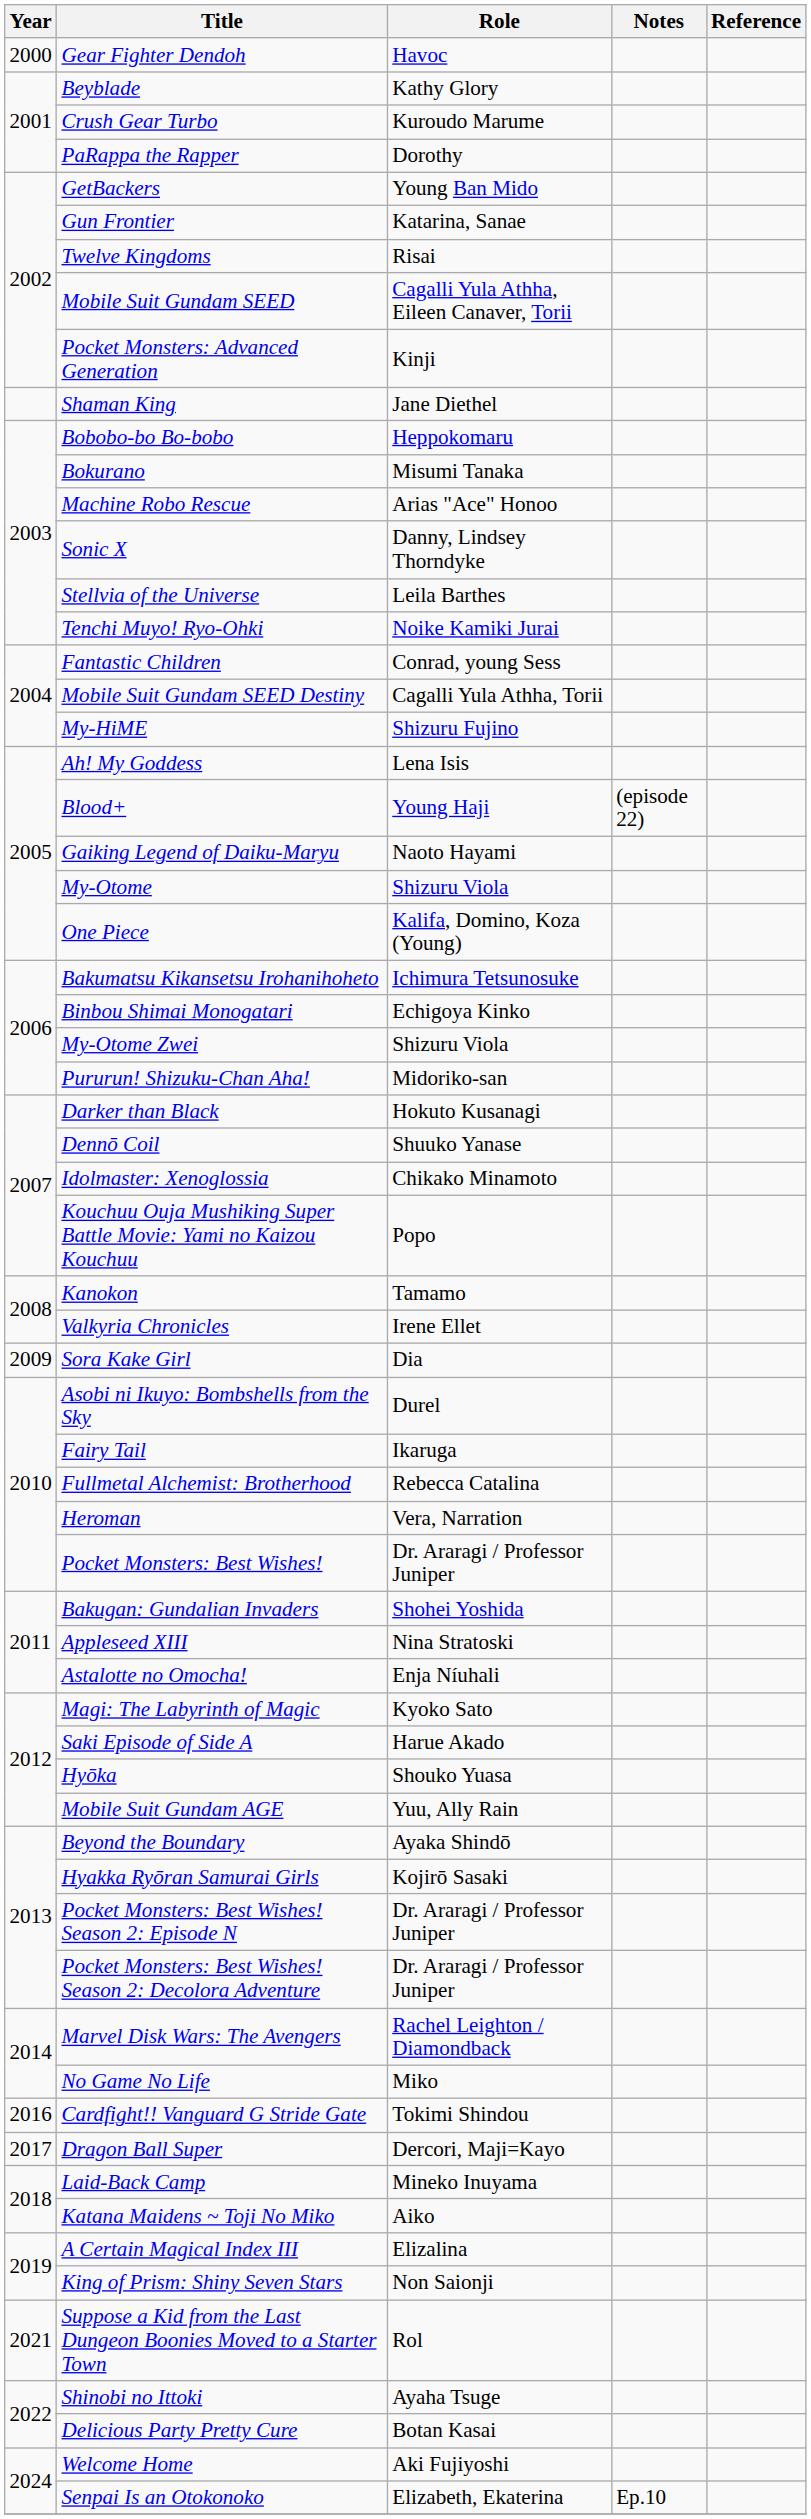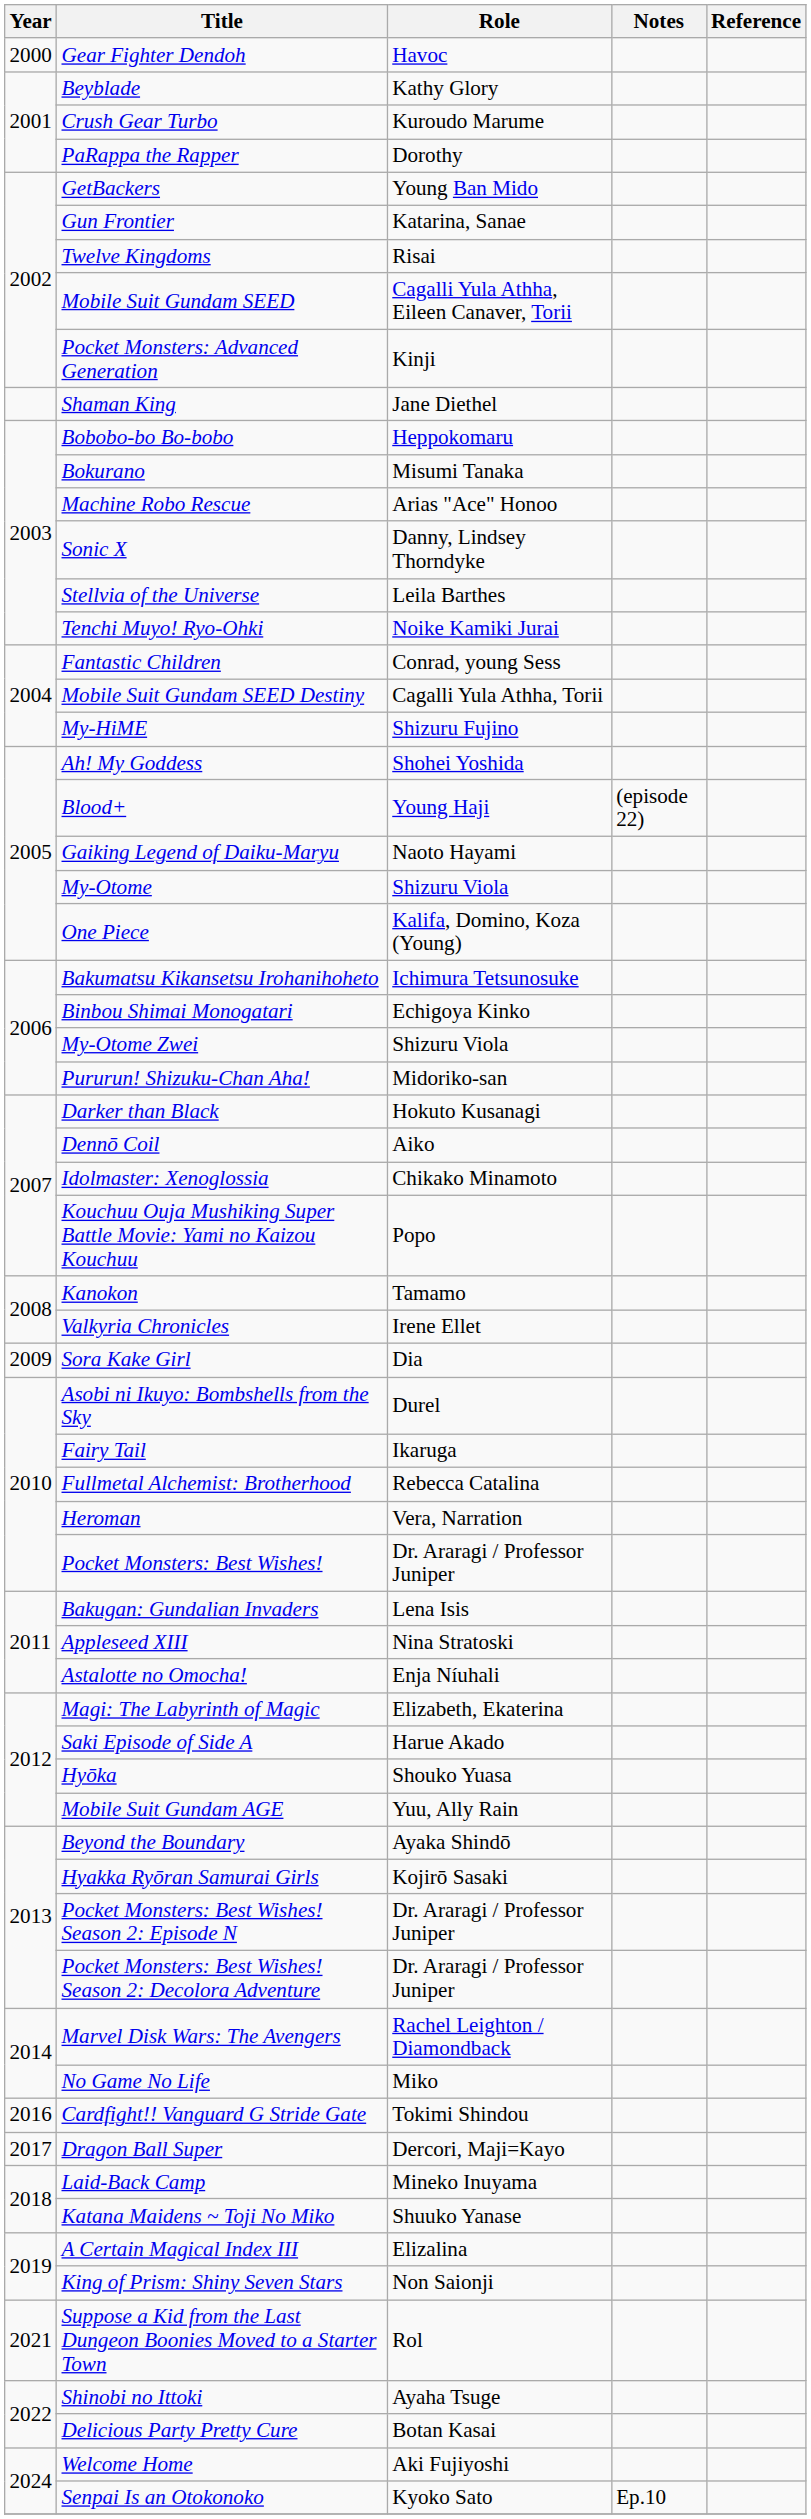Ah! My Goddess | Role: Lena Isis -> Shohei Yoshida
Dennō Coil | Role: Shuuko Yanase -> Aiko
Bakugan: Gundalian Invaders | Role: Shohei Yoshida -> Lena Isis
Magi: The Labyrinth of Magic | Role: Kyoko Sato -> Elizabeth, Ekaterina
Katana Maidens ~ Toji No Miko | Role: Aiko -> Shuuko Yanase
Senpai Is an Otokonoko | Role: Elizabeth, Ekaterina -> Kyoko Sato
